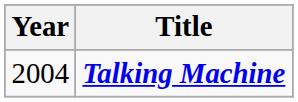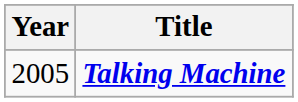Talking Machine | Year: 2004 -> 2005
